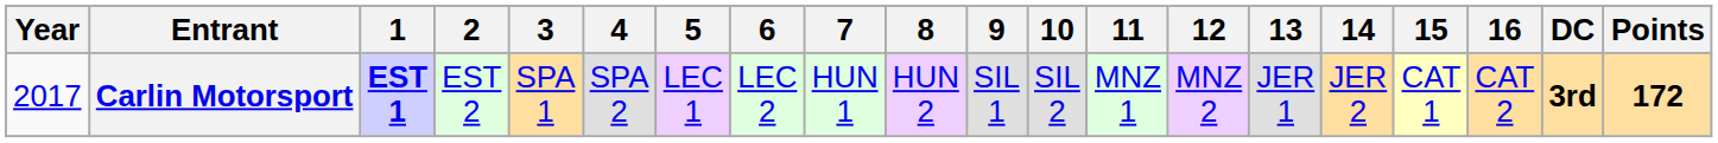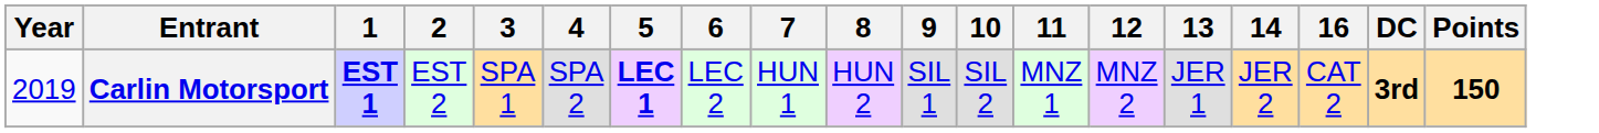- column: 15 | CAT 1
Carlin Motorsport | Year: 2017 -> 2019
Carlin Motorsport | 5: normal -> bold
Carlin Motorsport | Points: 172 -> 150
